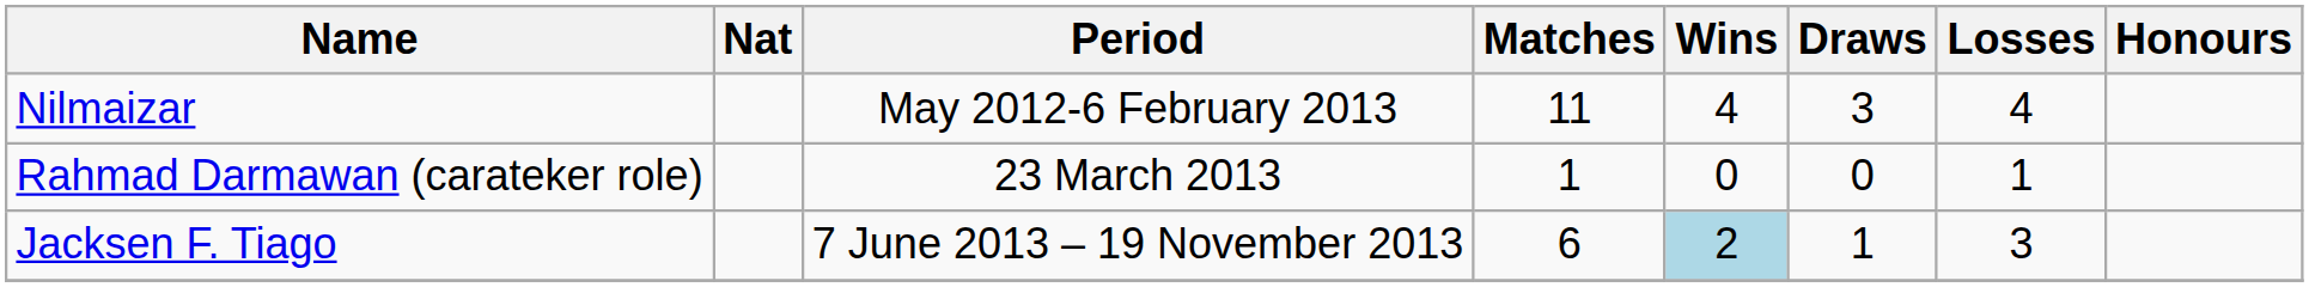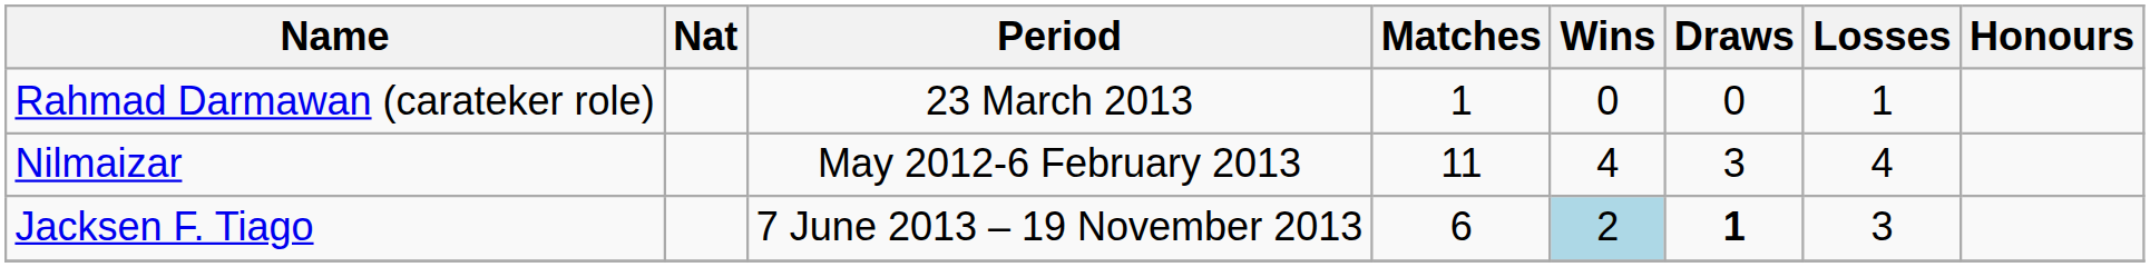rows swapped: Nilmaizar <-> Rahmad Darmawan (carateker role)
Jacksen F. Tiago | Draws: normal -> bold
